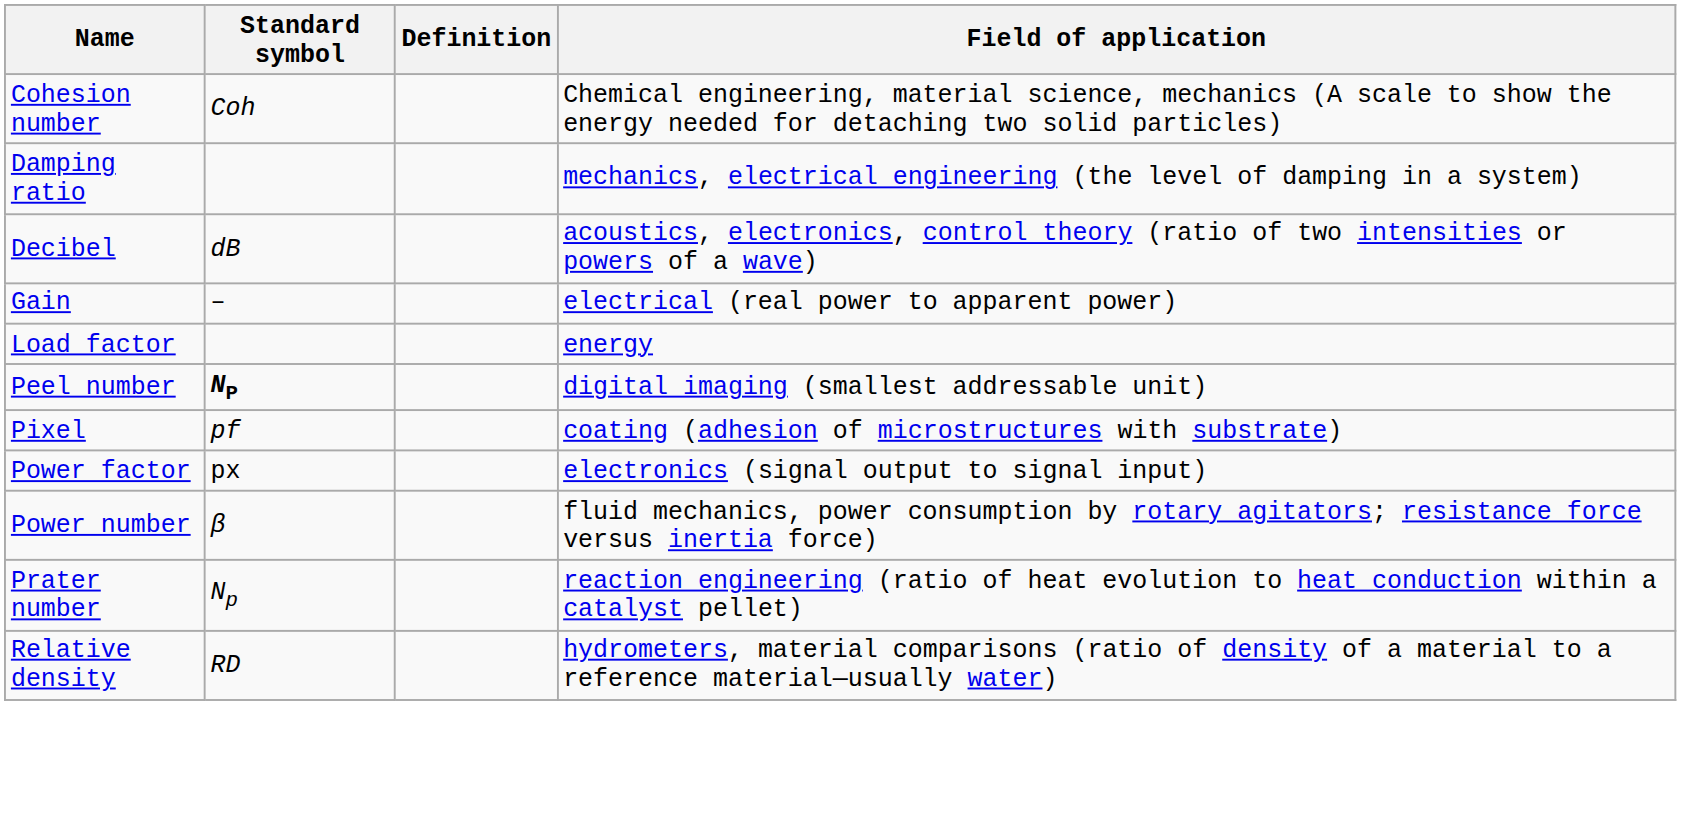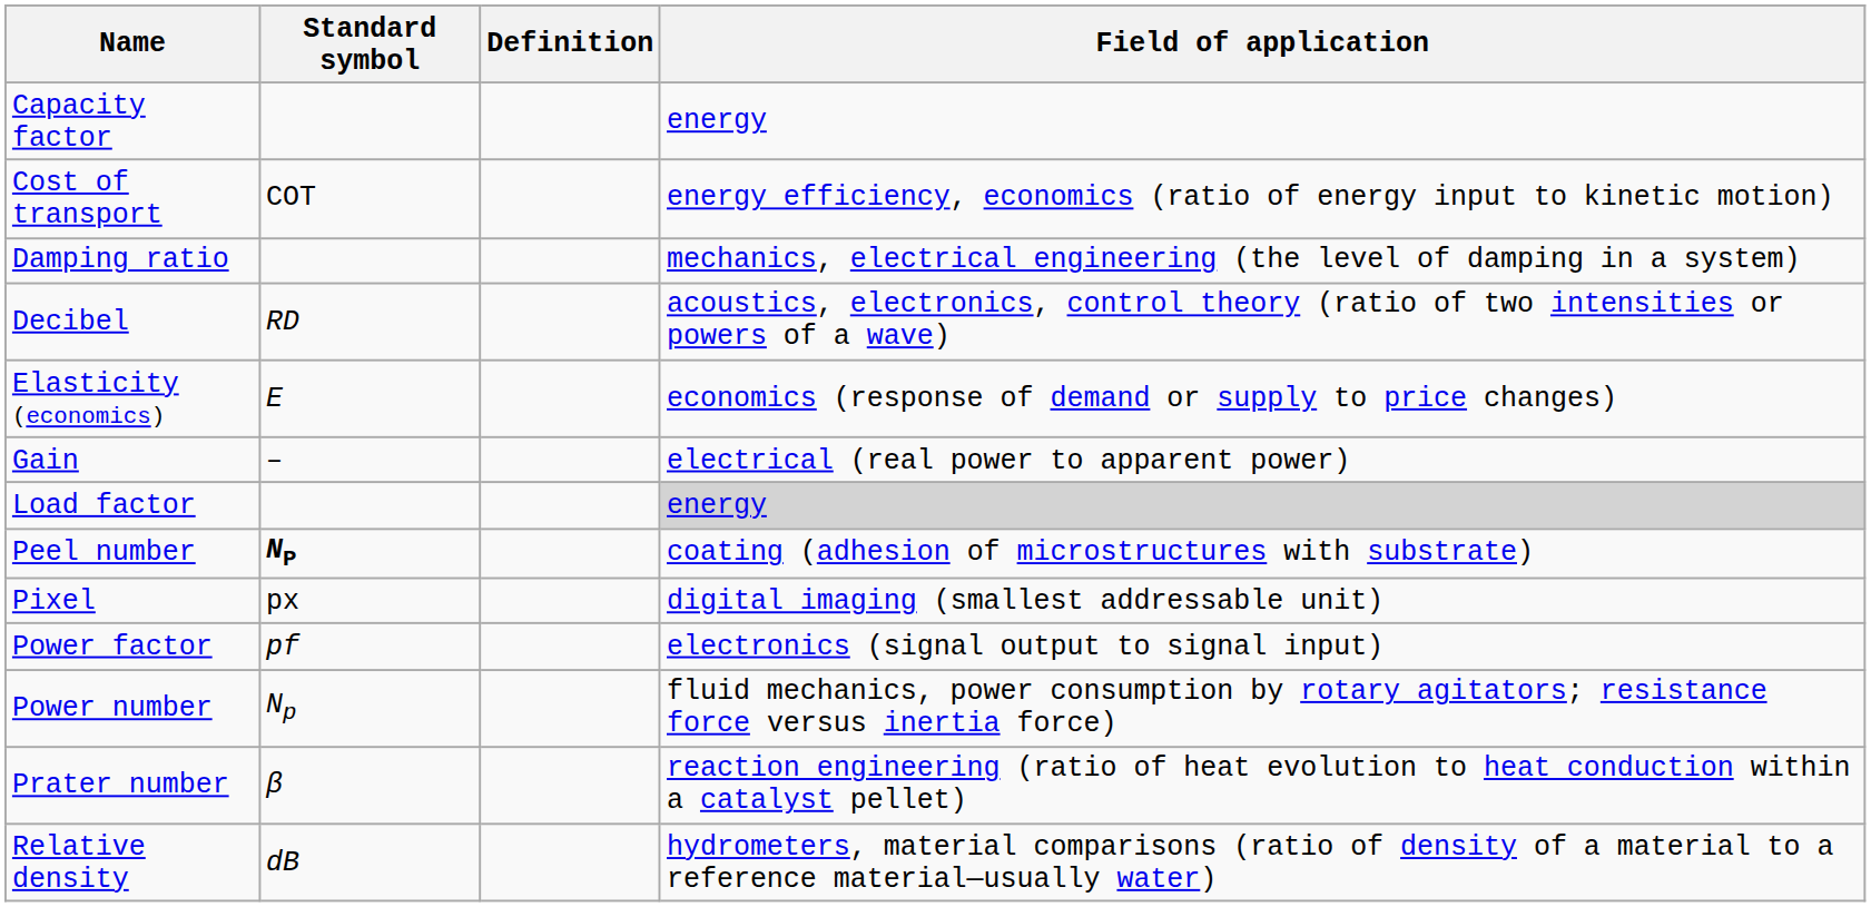+ row: Capacity factor | energy
- row: Cohesion number | Coh | Chemical engineering, material science, mechanics (A scale to show the energy needed for detaching two solid particles)
+ row: Cost of transport | COT | energy efficiency, economics (ratio of energy input to kinetic motion)
Decibel | Standard symbol: dB -> RD
+ row: Elasticity (economics) | E | economics (response of demand or supply to price changes)
Load factor | Field of application: no background -> lightgrey background
Peel number | Field of application: digital imaging (smallest addressable unit) -> coating (adhesion of microstructures with substrate)
Pixel | Standard symbol: pf -> px
Pixel | Field of application: coating (adhesion of microstructures with substrate) -> digital imaging (smallest addressable unit)
Power factor | Standard symbol: px -> pf
Power number | Standard symbol: β -> Np
Prater number | Standard symbol: Np -> β
Relative density | Standard symbol: RD -> dB
